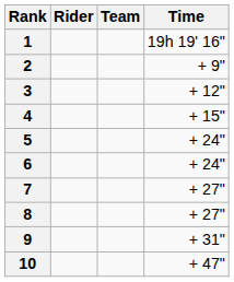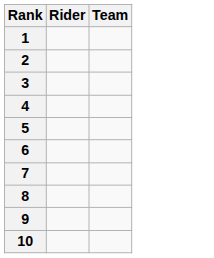- column: Time | 19h 19' 16" | + 9" | + 12" | + 15" | + 24" | + 24" | + 27" | + 27" | + 31" | + 47"
